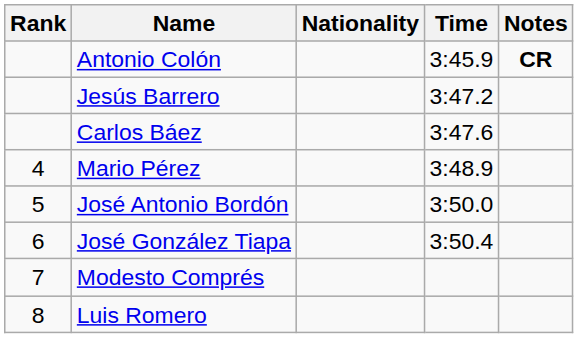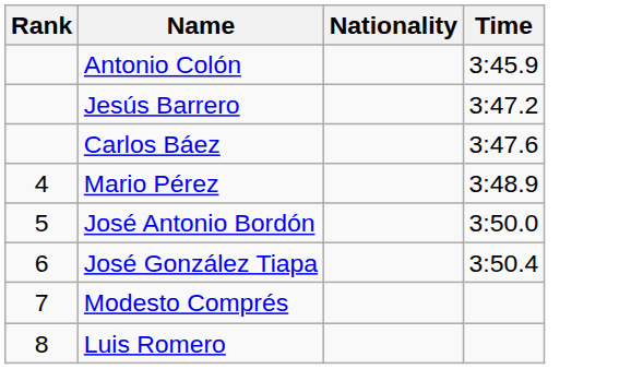- column: Notes | CR
